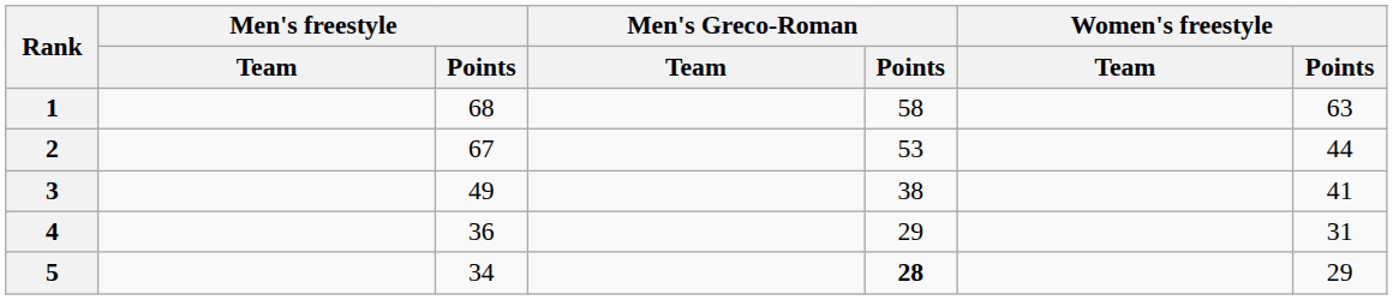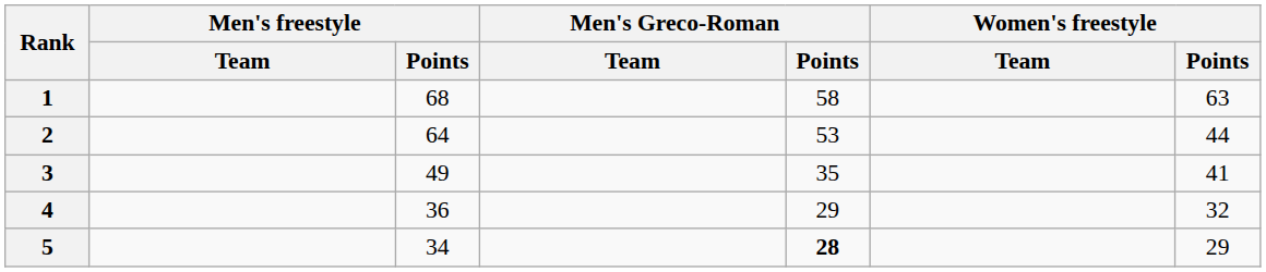2 | Men's freestyle / Points: 67 -> 64
3 | Men's Greco-Roman / Points: 38 -> 35
4 | Women's freestyle / Points: 31 -> 32
